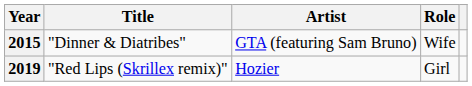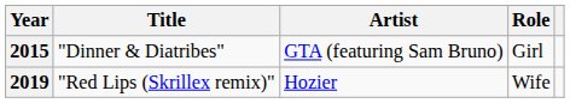2015 | Role: Wife -> Girl
2019 | Role: Girl -> Wife
